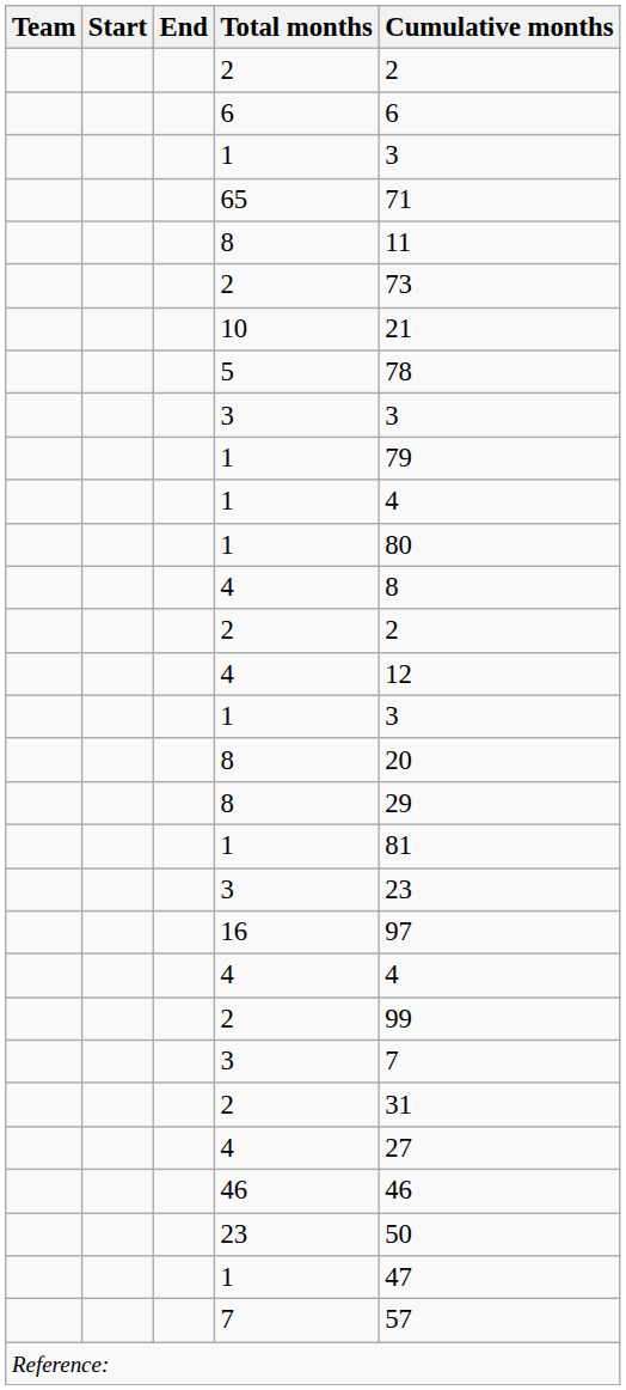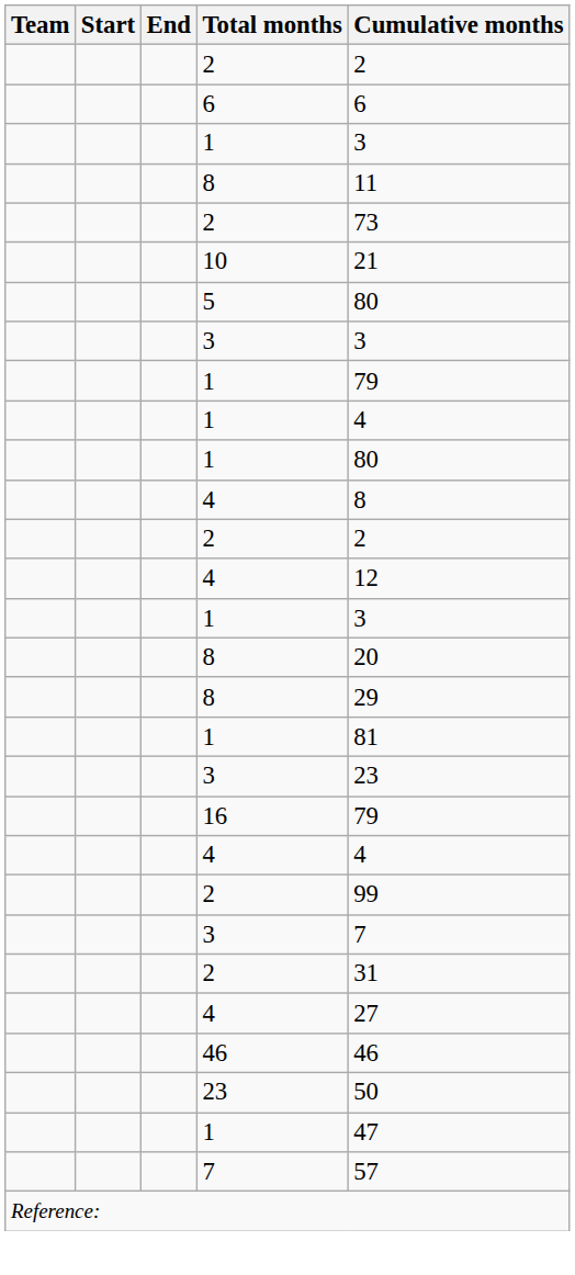- row: 65 | 71
5 | Cumulative months: 78 -> 80
16 | Cumulative months: 97 -> 79
